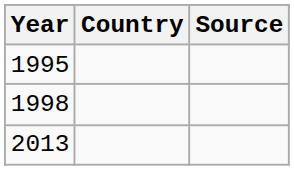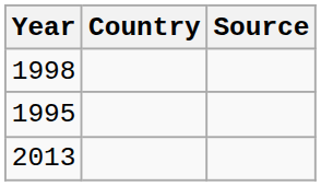rows swapped: 1995 <-> 1998
